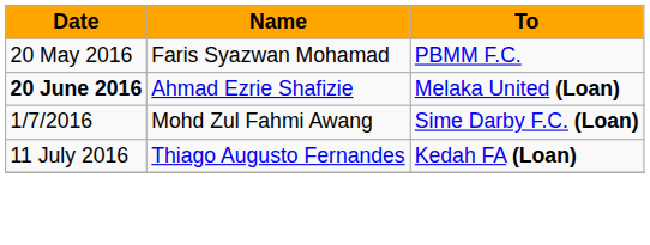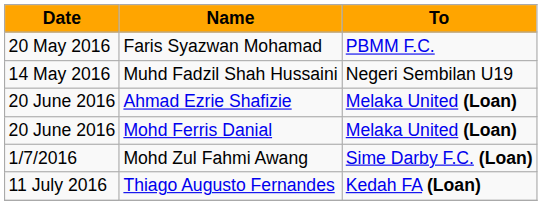+ row: 14 May 2016 | Muhd Fadzil Shah Hussaini | Negeri Sembilan U19
Ahmad Ezrie Shafizie | Date: bold -> normal
+ row: 20 June 2016 | Mohd Ferris Danial | Melaka United (Loan)
